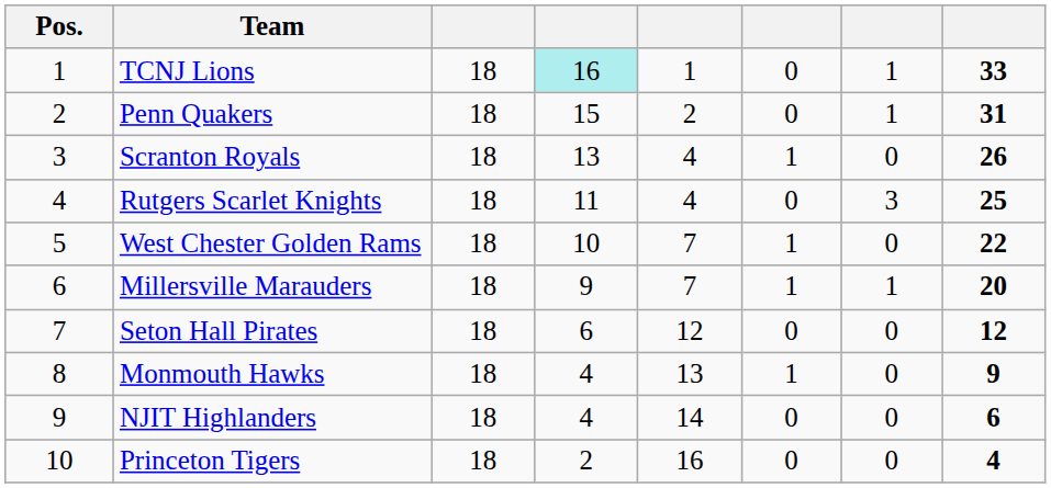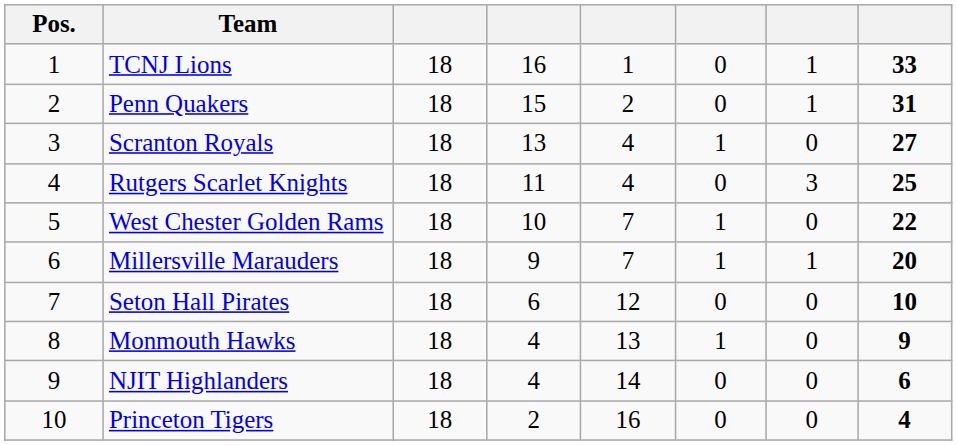TCNJ Lions | column 4: paleturquoise background -> no background
Scranton Royals | column 8: 26 -> 27
Seton Hall Pirates | column 8: 12 -> 10
